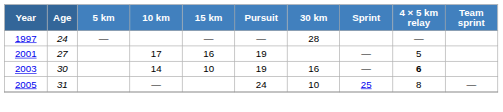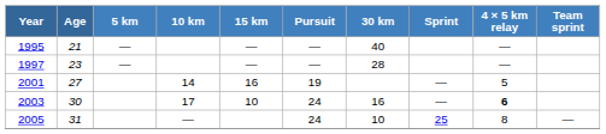+ row: 1995 | 21 | — | — | — | 40 | —
1997 | Age: 24 -> 23
2001 | 10 km: 17 -> 14
2003 | 10 km: 14 -> 17
2003 | Pursuit: 19 -> 24
